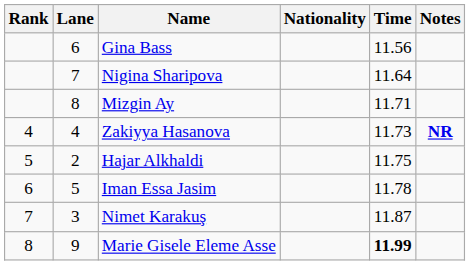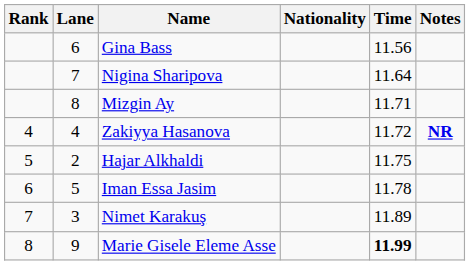Zakiyya Hasanova | Time: 11.73 -> 11.72
Nimet Karakuş | Time: 11.87 -> 11.89
